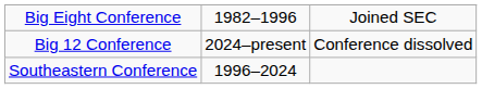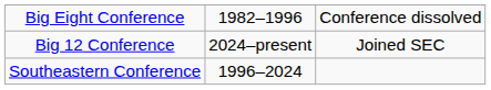Big Eight Conference | column 3: Joined SEC -> Conference dissolved
Big 12 Conference | column 3: Conference dissolved -> Joined SEC
